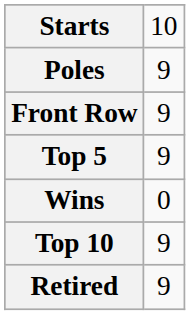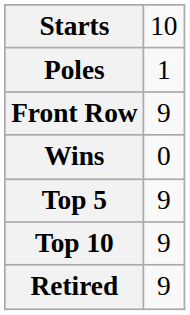Poles | column 2: 9 -> 1
rows swapped: Wins <-> Top 5
